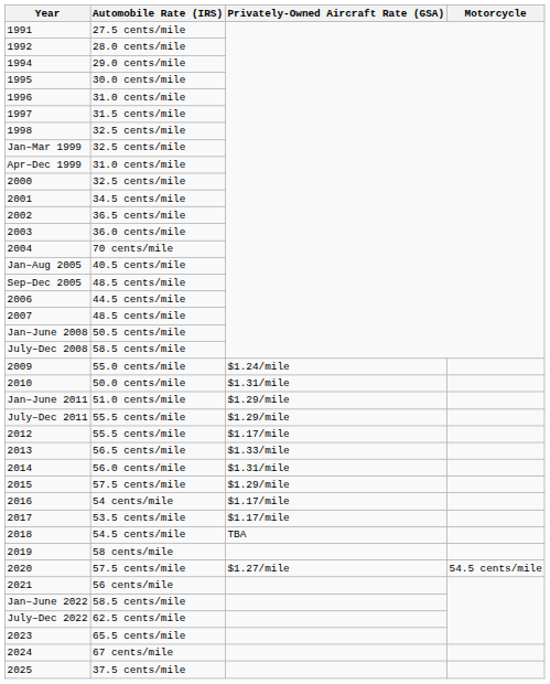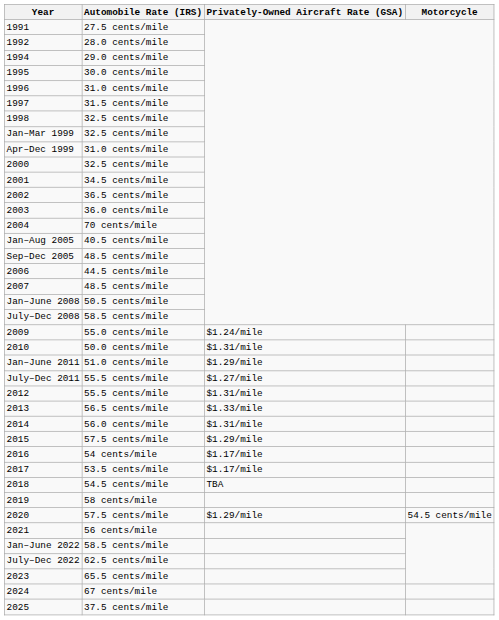July–Dec 2011 | Privately-Owned Aircraft Rate (GSA): $1.29/mile -> $1.27/mile
2012 | Privately-Owned Aircraft Rate (GSA): $1.17/mile -> $1.31/mile
2020 | Privately-Owned Aircraft Rate (GSA): $1.27/mile -> $1.29/mile
